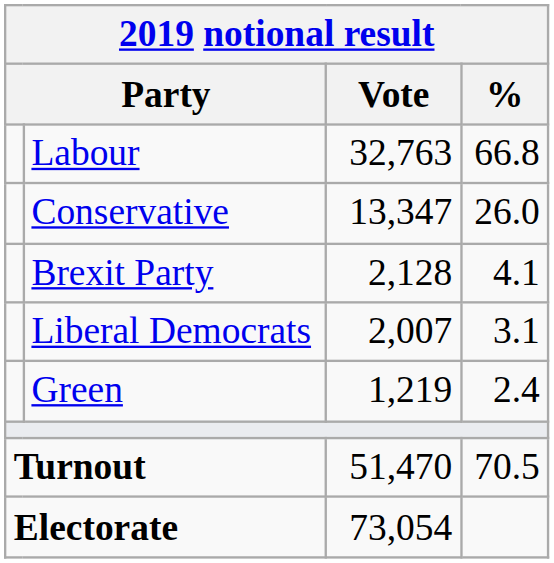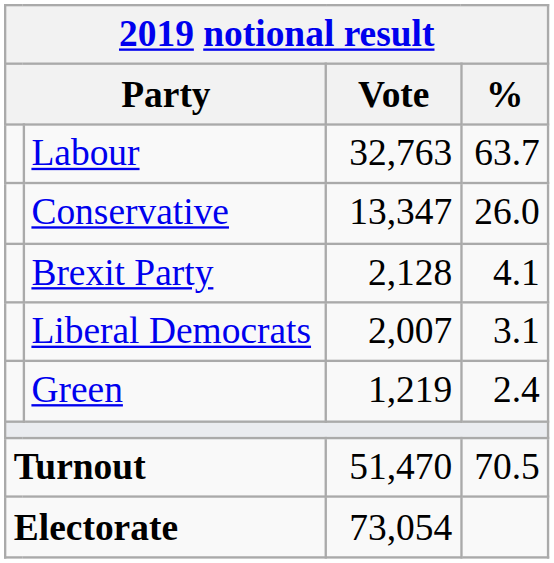Labour | %: 66.8 -> 63.7
